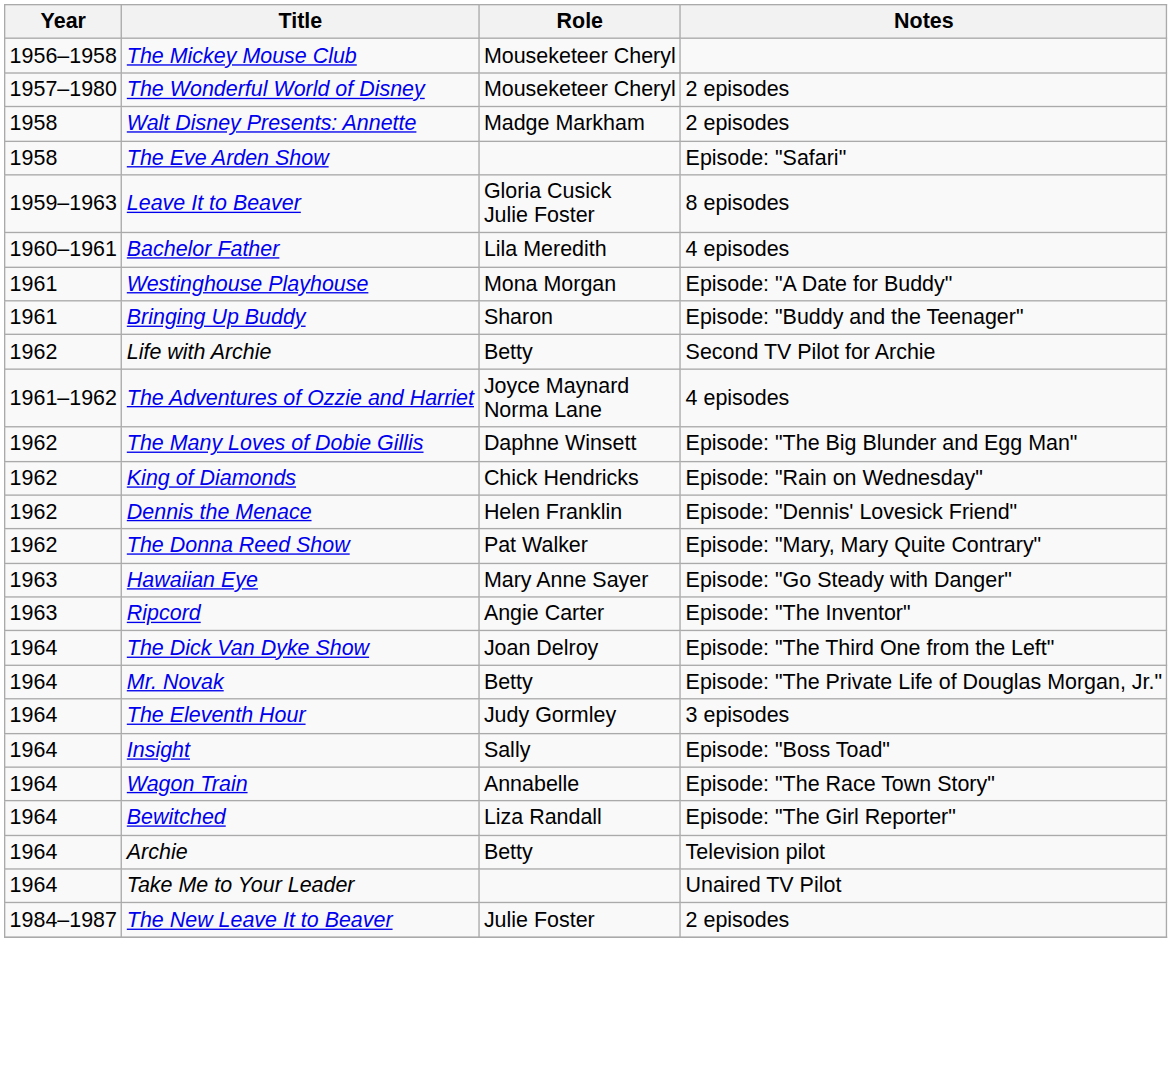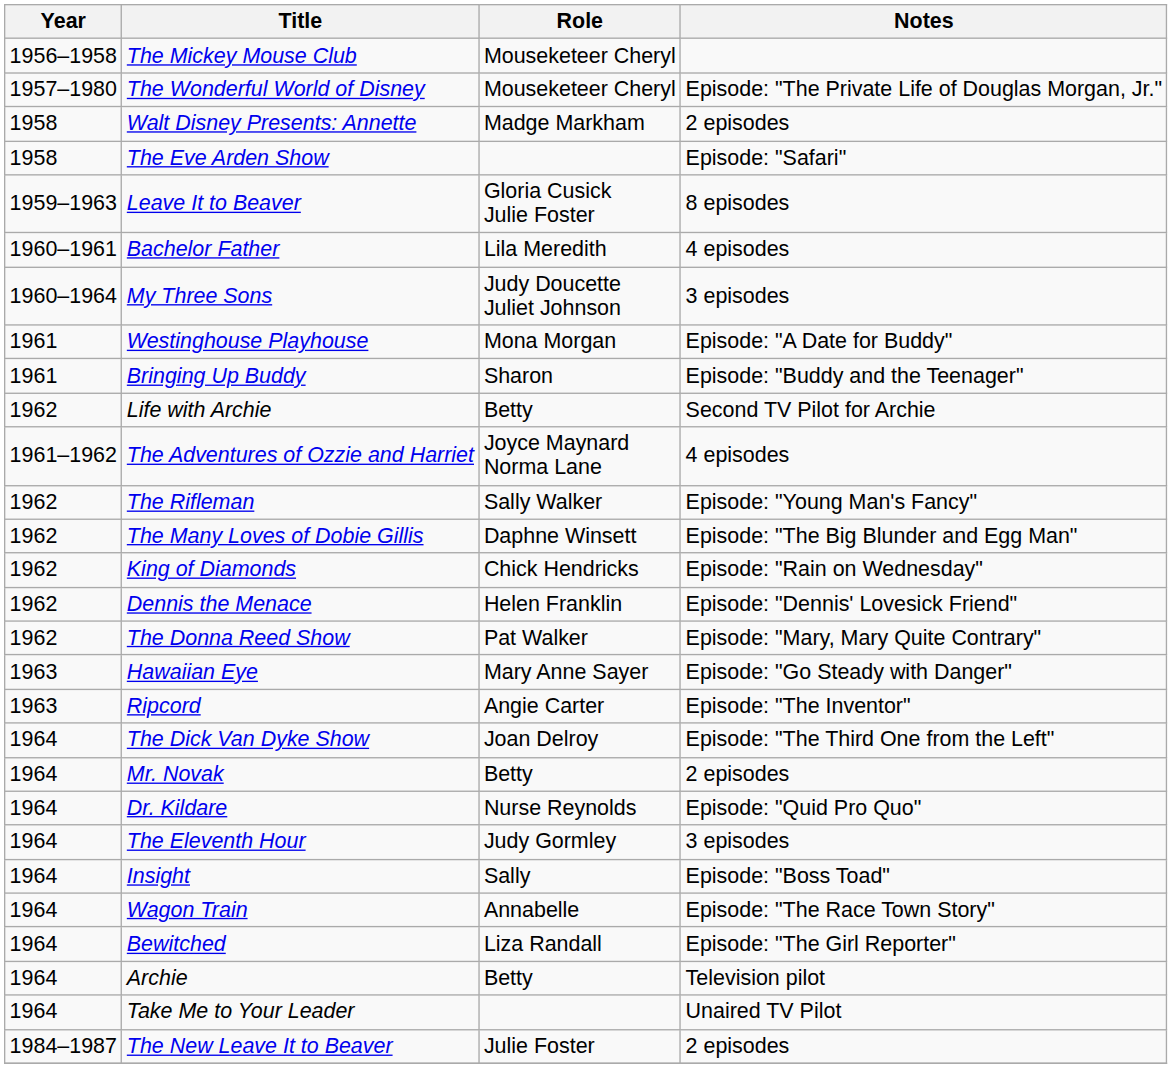The Wonderful World of Disney | Notes: 2 episodes -> Episode: "The Private Life of Douglas Morgan, Jr."
+ row: 1960–1964 | My Three Sons | Judy Doucette Juliet Johnson | 3 episodes
+ row: 1962 | The Rifleman | Sally Walker | Episode: "Young Man's Fancy"
Mr. Novak | Notes: Episode: "The Private Life of Douglas Morgan, Jr." -> 2 episodes
+ row: 1964 | Dr. Kildare | Nurse Reynolds | Episode: "Quid Pro Quo"
